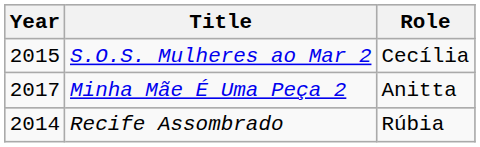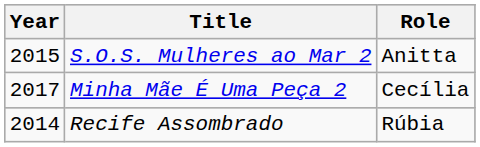S.O.S. Mulheres ao Mar 2 | Role: Cecília -> Anitta
Minha Mãe É Uma Peça 2 | Role: Anitta -> Cecília
